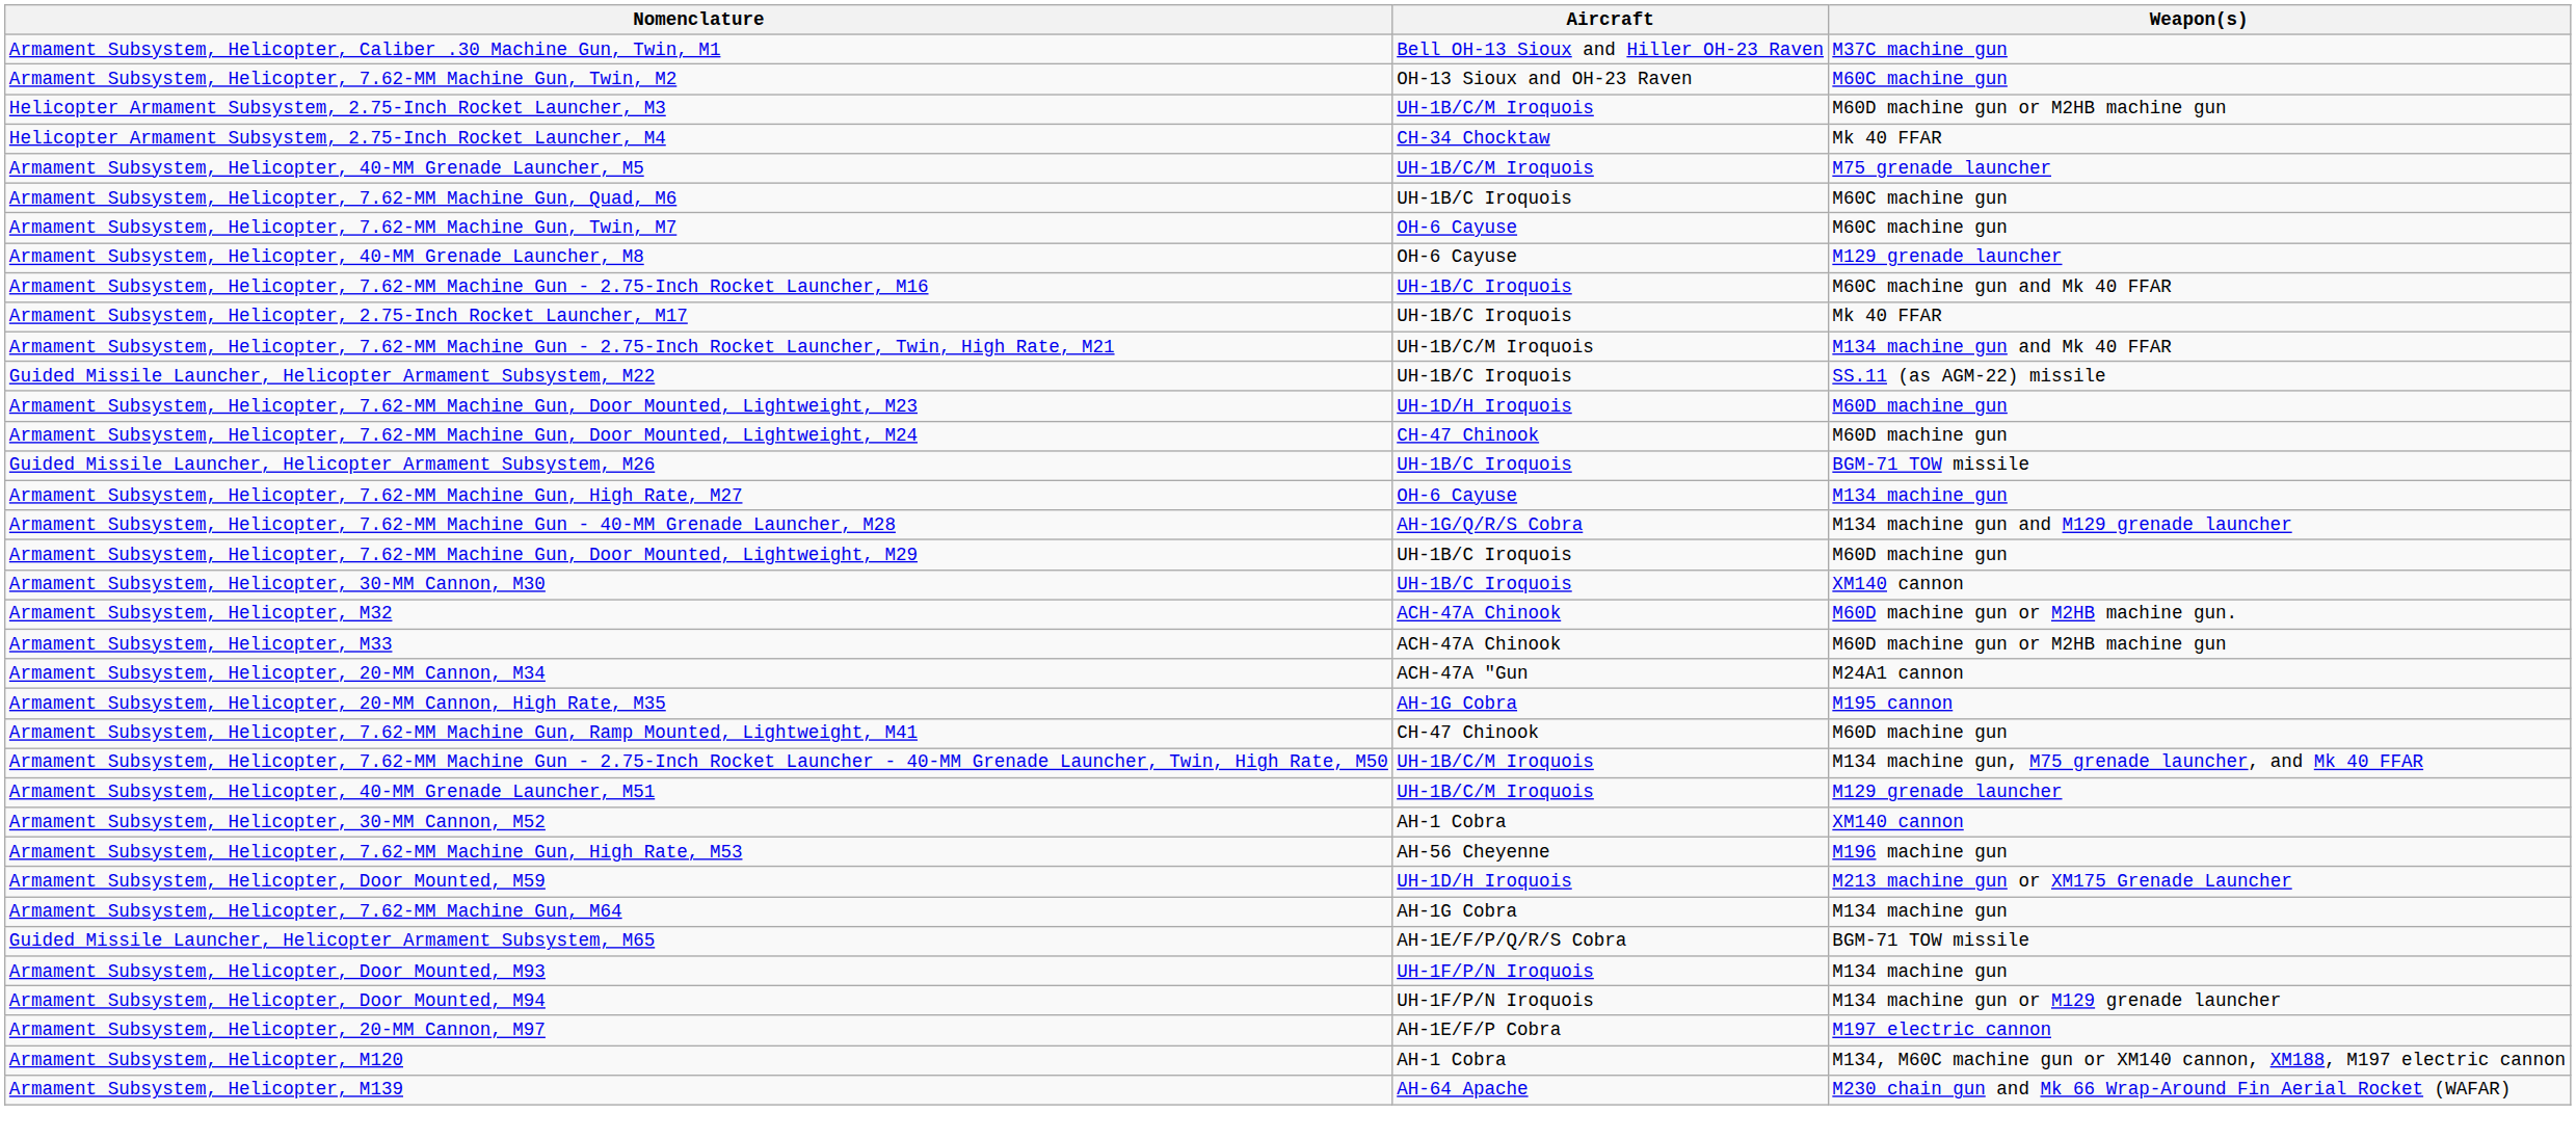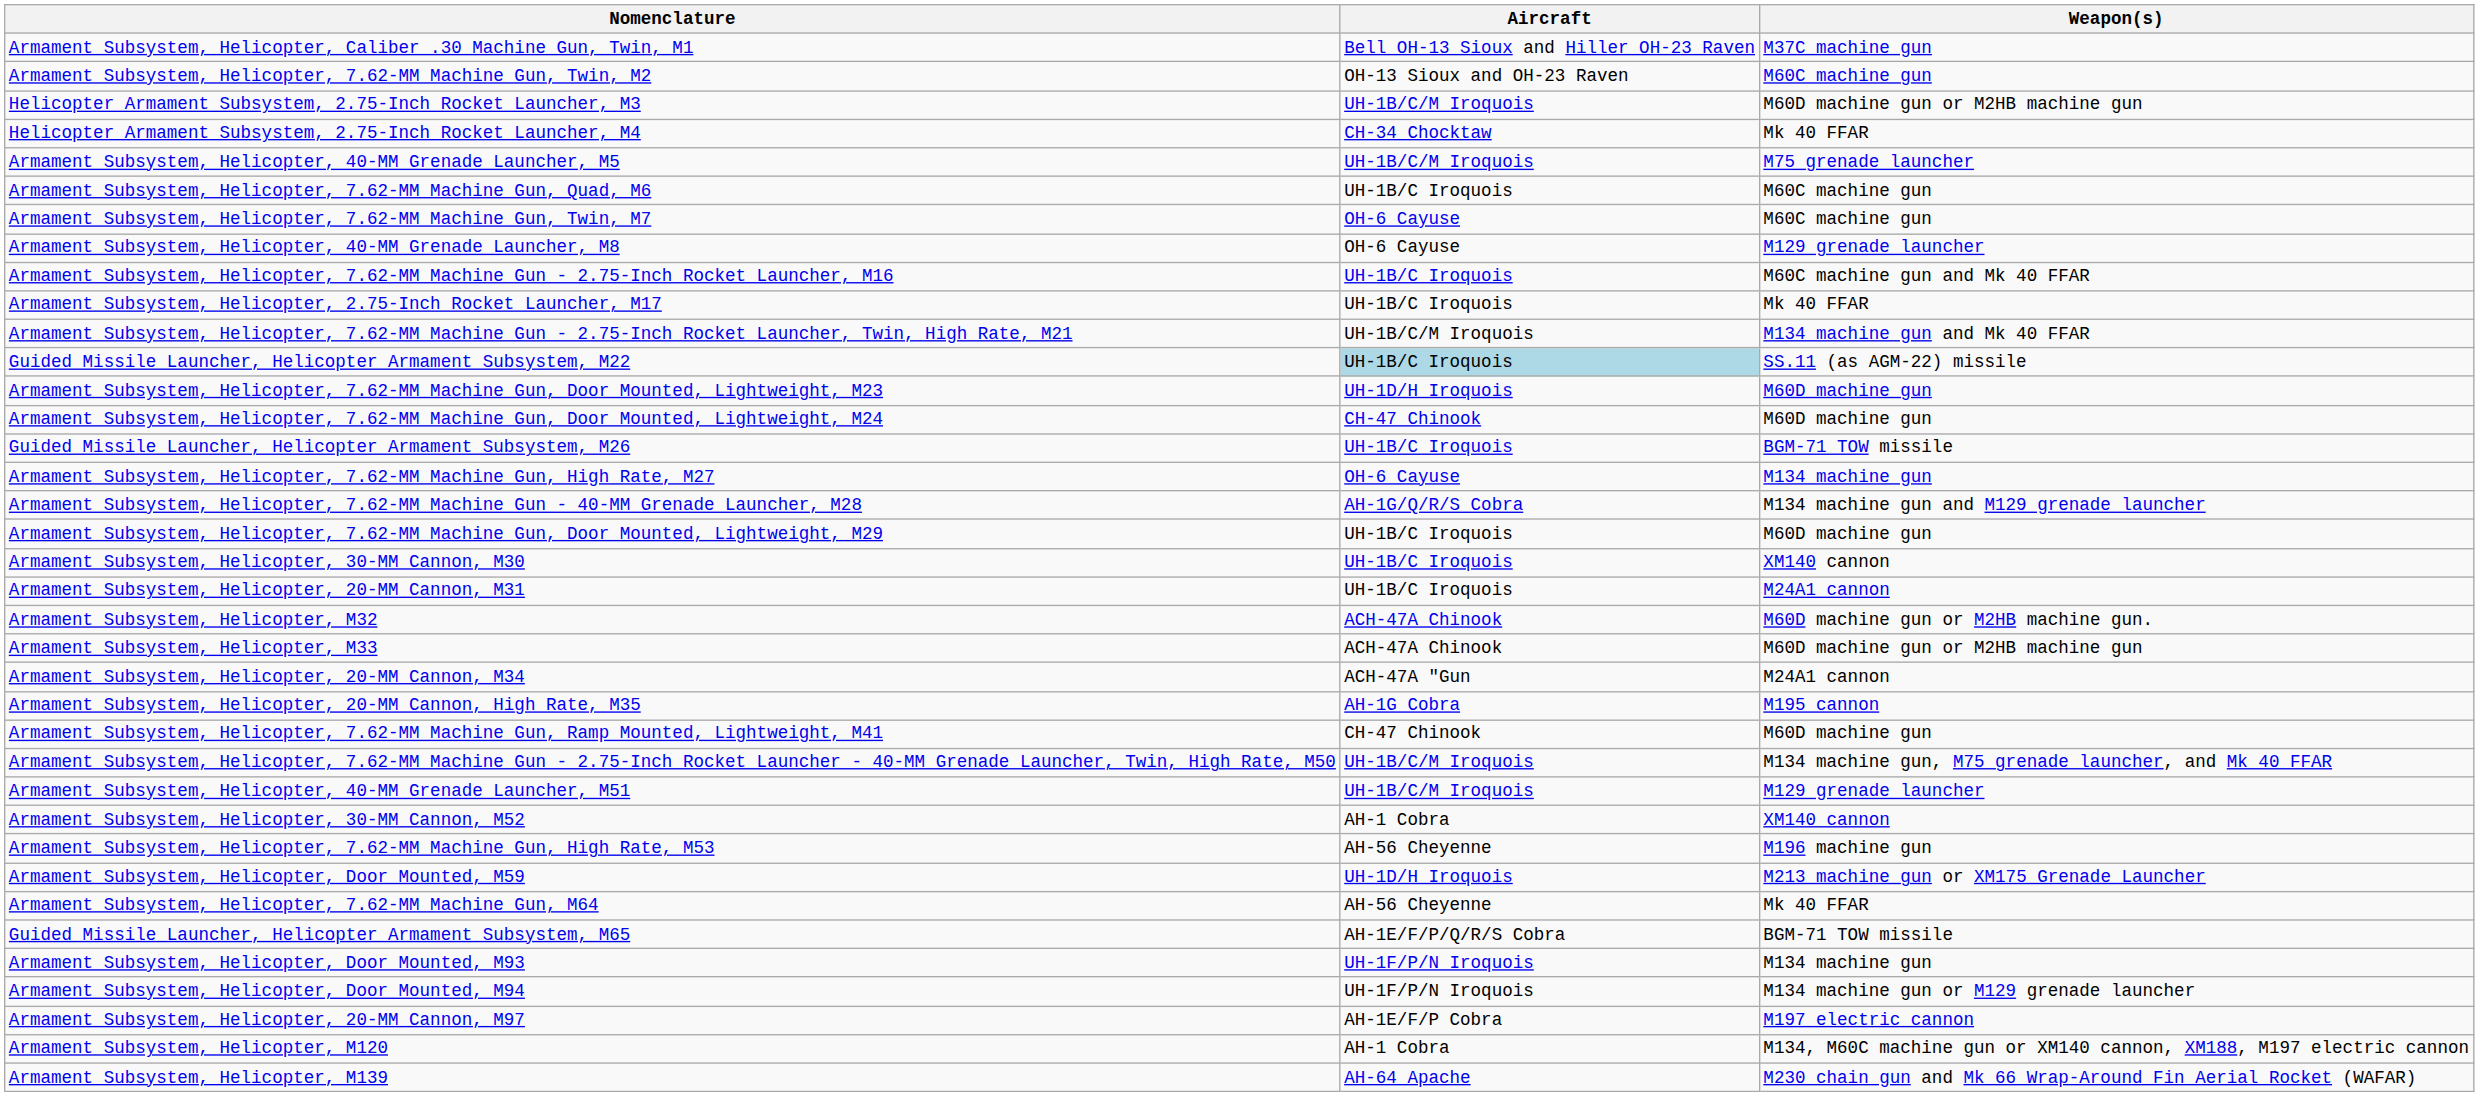Guided Missile Launcher, Helicopter Armament Subsystem, M22 | Aircraft: no background -> lightblue background
+ row: Armament Subsystem, Helicopter, 20-MM Cannon, M31 | UH-1B/C Iroquois | M24A1 cannon
Armament Subsystem, Helicopter, 7.62-MM Machine Gun, M64 | Aircraft: AH-1G Cobra -> AH-56 Cheyenne
Armament Subsystem, Helicopter, 7.62-MM Machine Gun, M64 | Weapon(s): M134 machine gun -> Mk 40 FFAR
